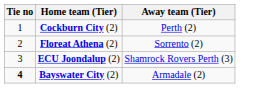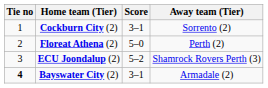+ column: Score | 3–1 | 5–0 | 5–2 | 3–1
Cockburn City (2) | Away team (Tier): Perth (2) -> Sorrento (2)
Floreat Athena (2) | Away team (Tier): Sorrento (2) -> Perth (2)
